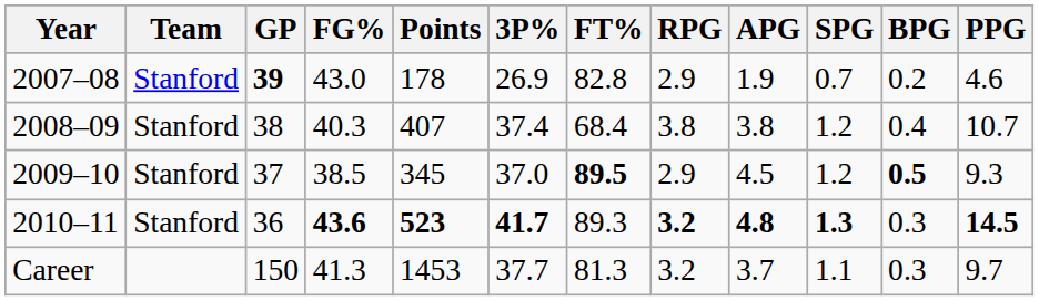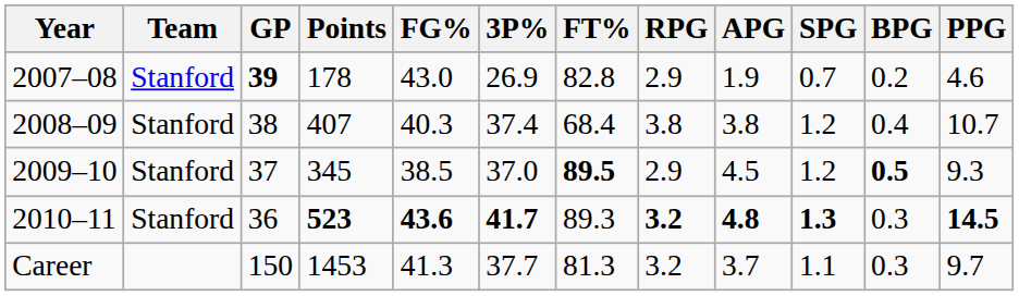columns swapped: Points <-> FG%
